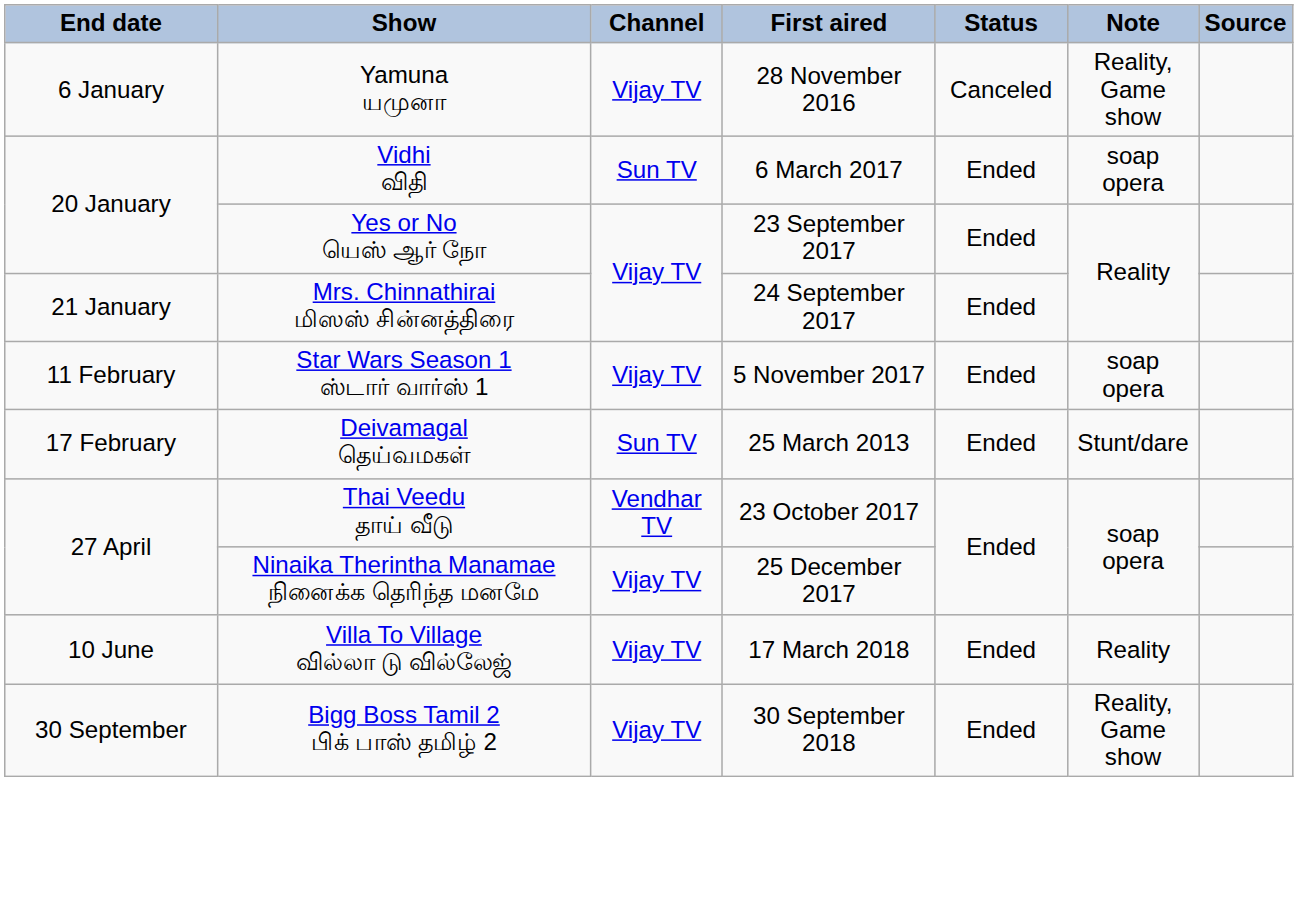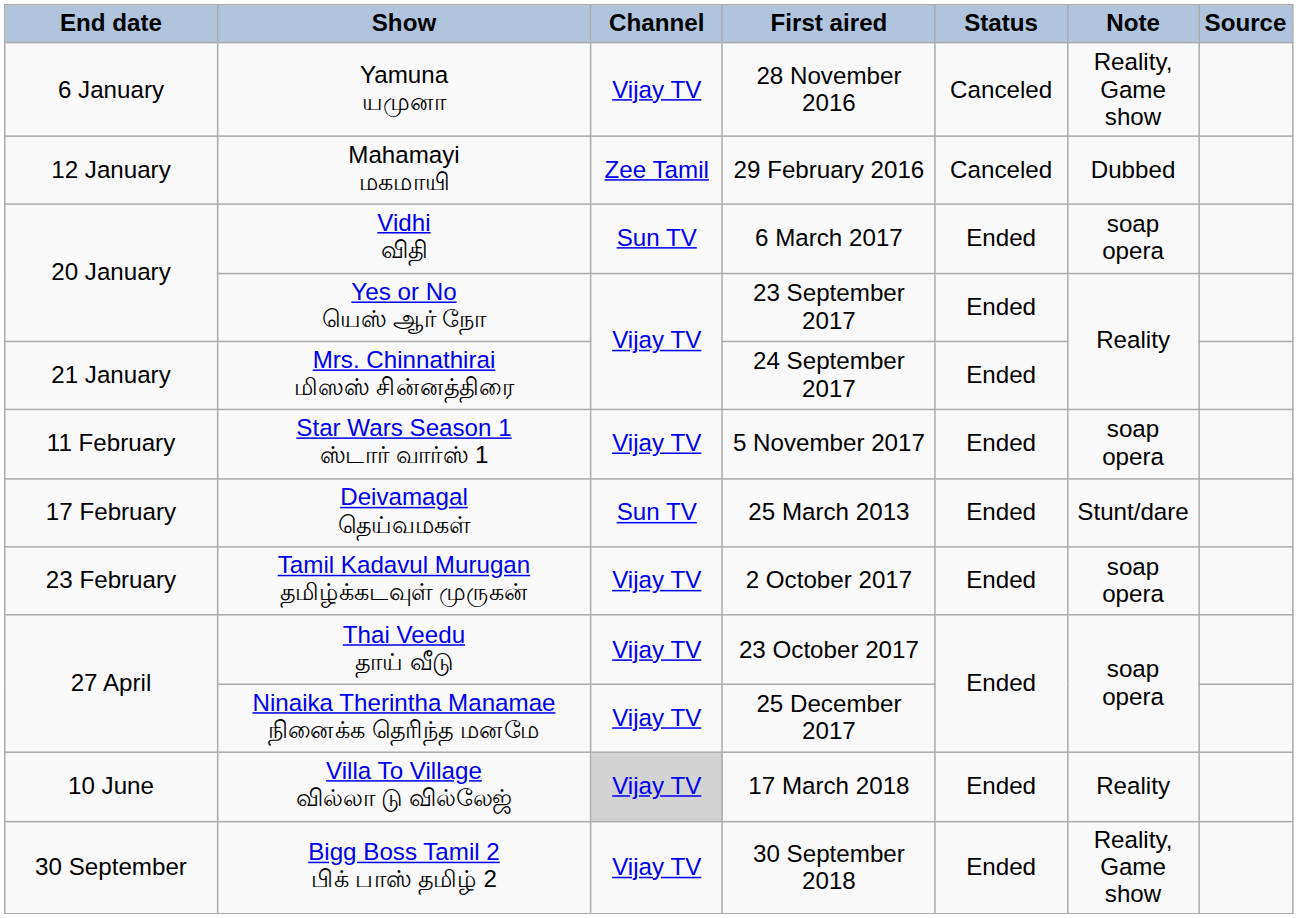+ row: 12 January | Mahamayi மகமாயி | Zee Tamil | 29 February 2016 | Canceled | Dubbed
+ row: 23 February | Tamil Kadavul Murugan தமிழ்க்கடவுள் முருகன் | Vijay TV | 2 October 2017 | Ended | soap opera
Thai Veedu தாய் வீடு | Channel: Vendhar TV -> Vijay TV
Villa To Village வில்லா டு வில்லேஜ் | Channel: no background -> lightgrey background
